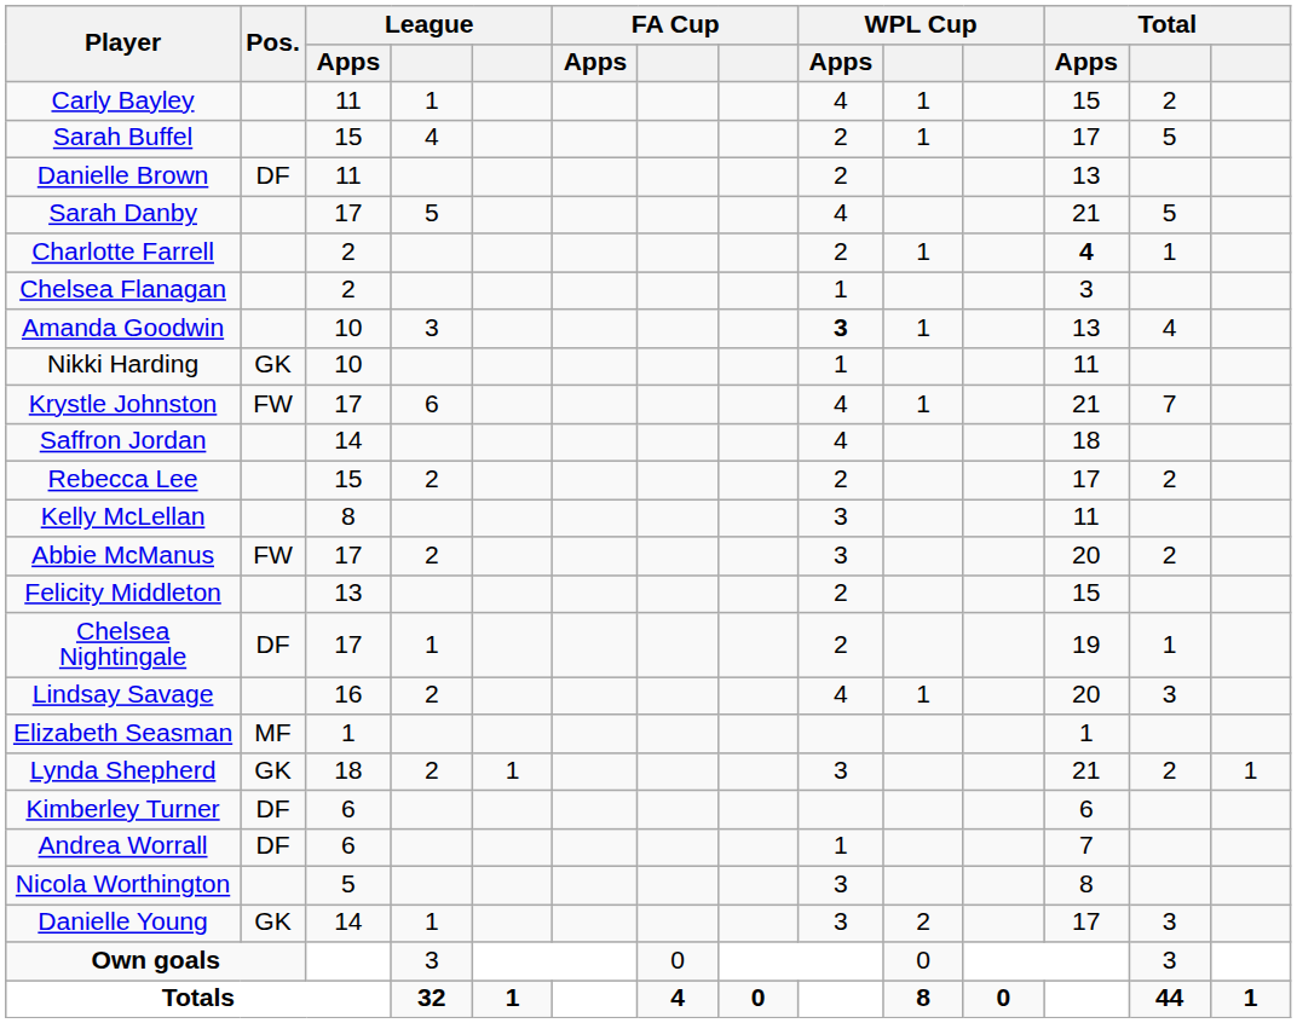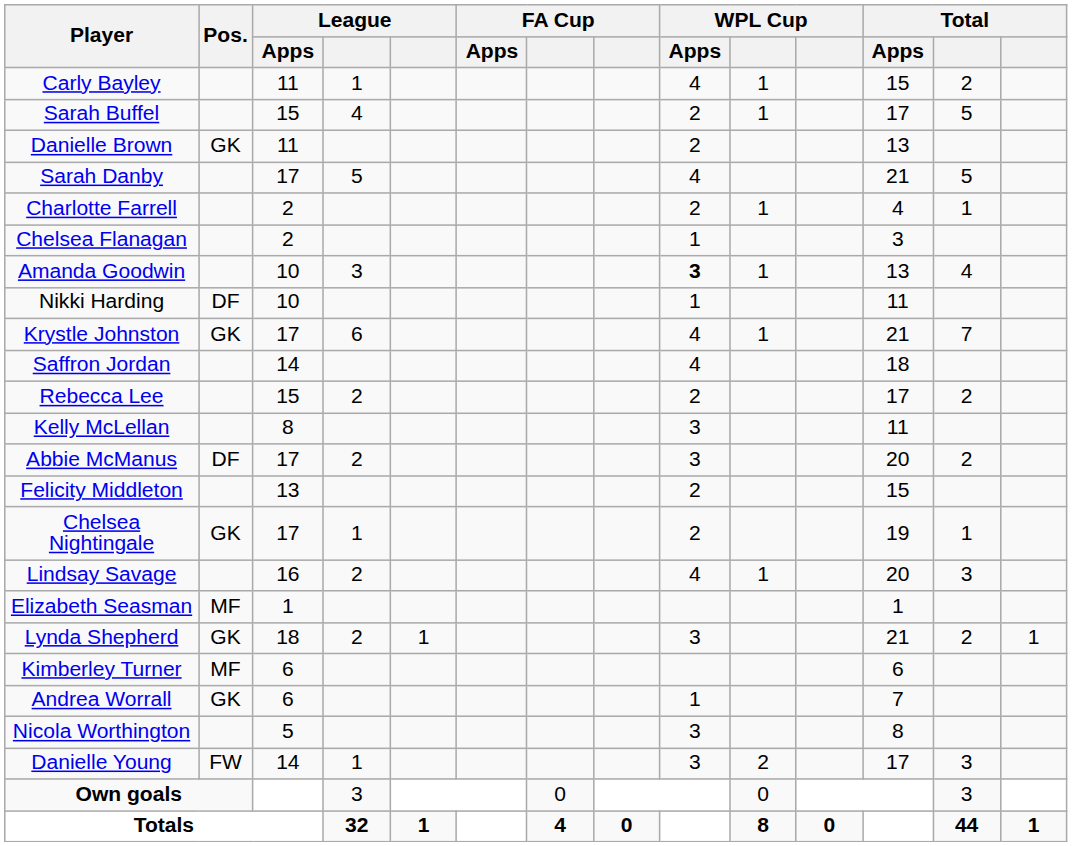Danielle Brown | Pos.: DF -> GK
Charlotte Farrell | Total / Apps: bold -> normal
Nikki Harding | Pos.: GK -> DF
Krystle Johnston | Pos.: FW -> GK
Abbie McManus | Pos.: FW -> DF
Chelsea Nightingale | Pos.: DF -> GK
Kimberley Turner | Pos.: DF -> MF
Andrea Worrall | Pos.: DF -> GK
Danielle Young | Pos.: GK -> FW
